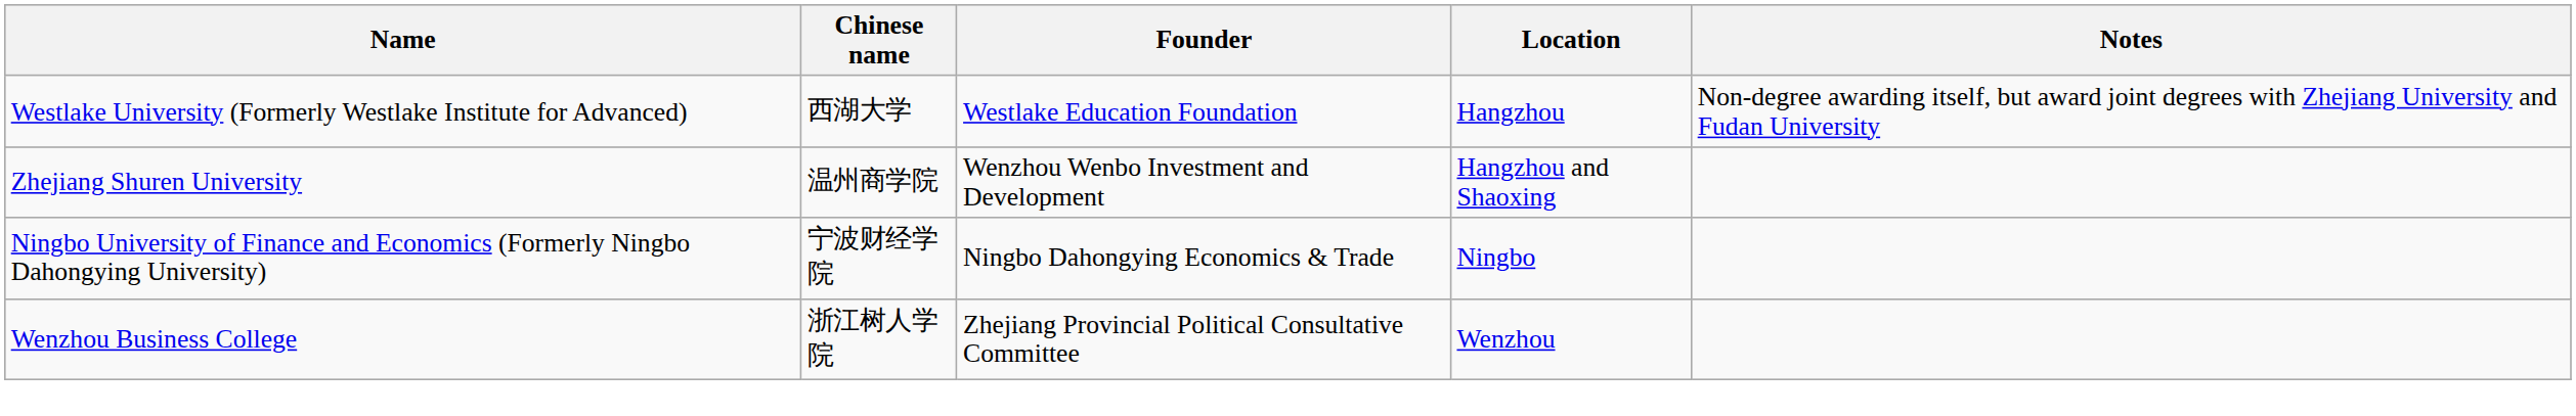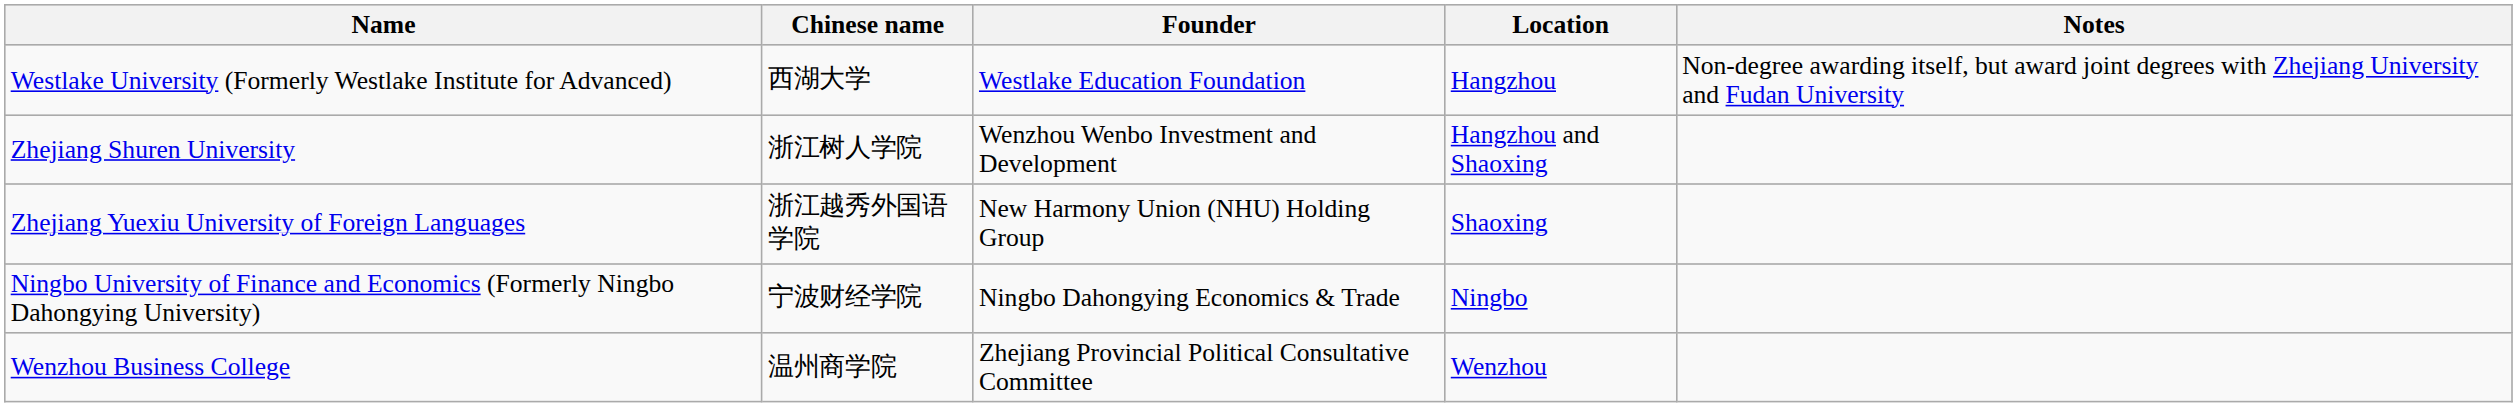Zhejiang Shuren University | Chinese name: 温州商学院 -> 浙江树人学院
+ row: Zhejiang Yuexiu University of Foreign Languages | 浙江越秀外国语学院 | New Harmony Union (NHU) Holding Group | Shaoxing
Wenzhou Business College | Chinese name: 浙江树人学院 -> 温州商学院
